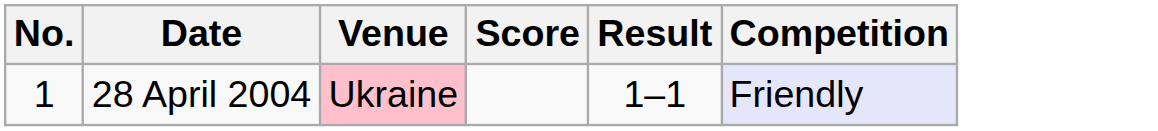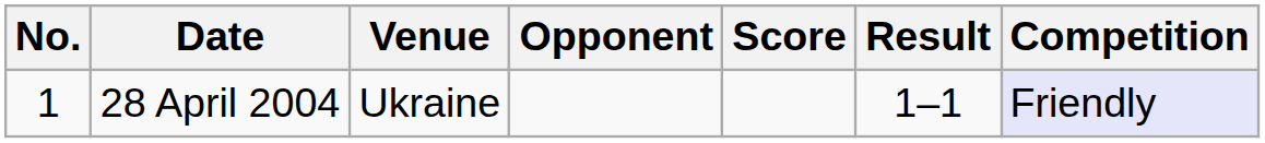+ column: Opponent
28 April 2004 | Venue: pink background -> no background
